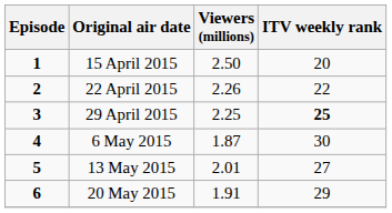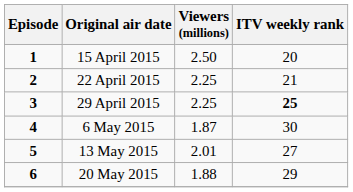22 April 2015 | Viewers (millions): 2.26 -> 2.25
22 April 2015 | ITV weekly rank: 22 -> 21
20 May 2015 | Viewers (millions): 1.91 -> 1.88
